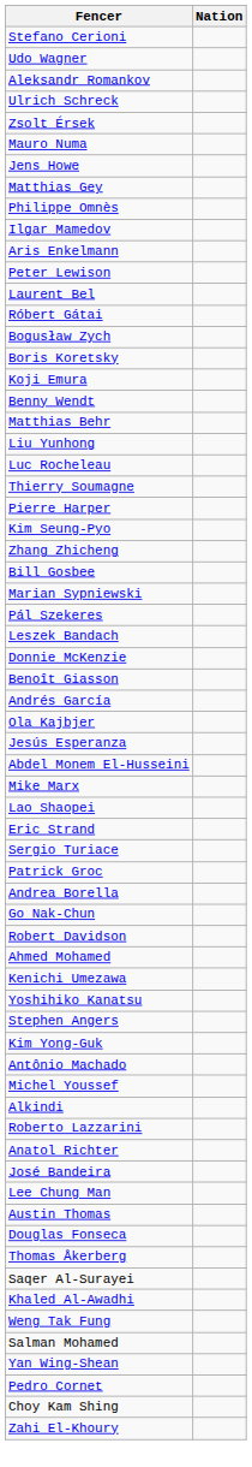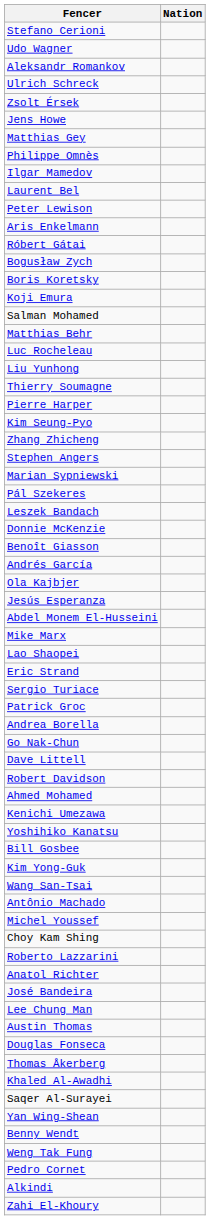- row: Mauro Numa
rows swapped: Aris Enkelmann <-> Laurent Bel
rows swapped: Benny Wendt <-> Salman Mohamed
rows swapped: Liu Yunhong <-> Luc Rocheleau
rows swapped: Bill Gosbee <-> Stephen Angers
+ row: Dave Littell
+ row: Wang San-Tsai
rows swapped: Choy Kam Shing <-> Alkindi
rows swapped: Saqer Al-Surayei <-> Khaled Al-Awadhi
rows swapped: Yan Wing-Shean <-> Weng Tak Fung
